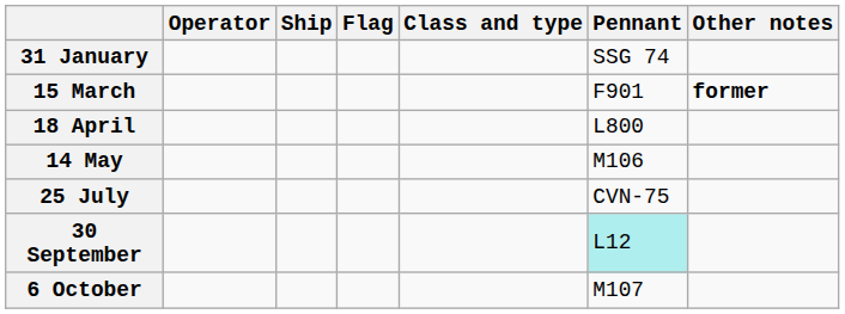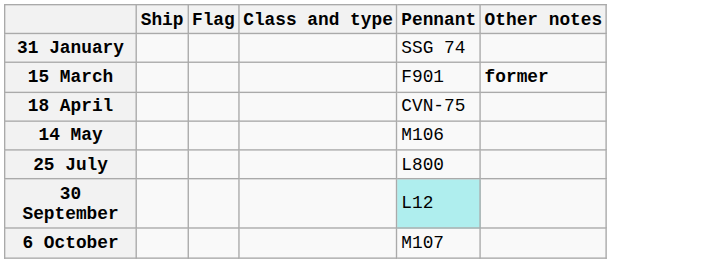- column: Operator
18 April | Pennant: L800 -> CVN-75
25 July | Pennant: CVN-75 -> L800
